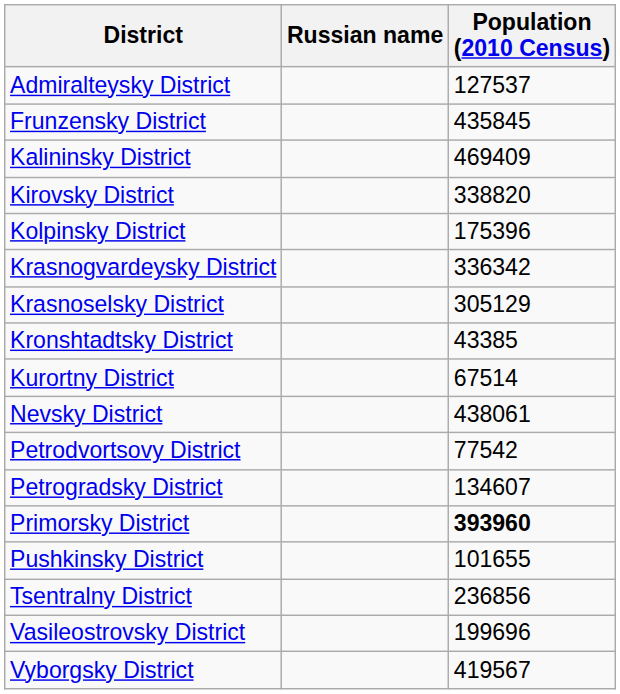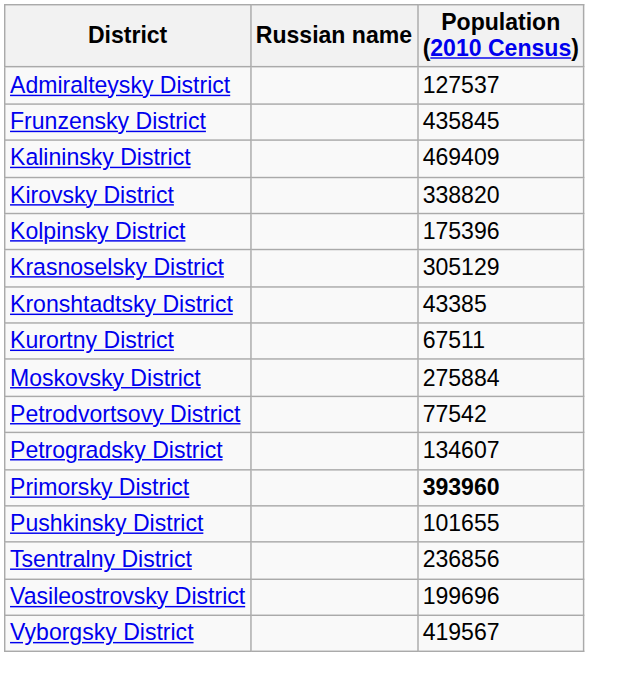- row: Krasnogvardeysky District | 336342
Kurortny District | Population (2010 Census): 67514 -> 67511
+ row: Moskovsky District | 275884
- row: Nevsky District | 438061
